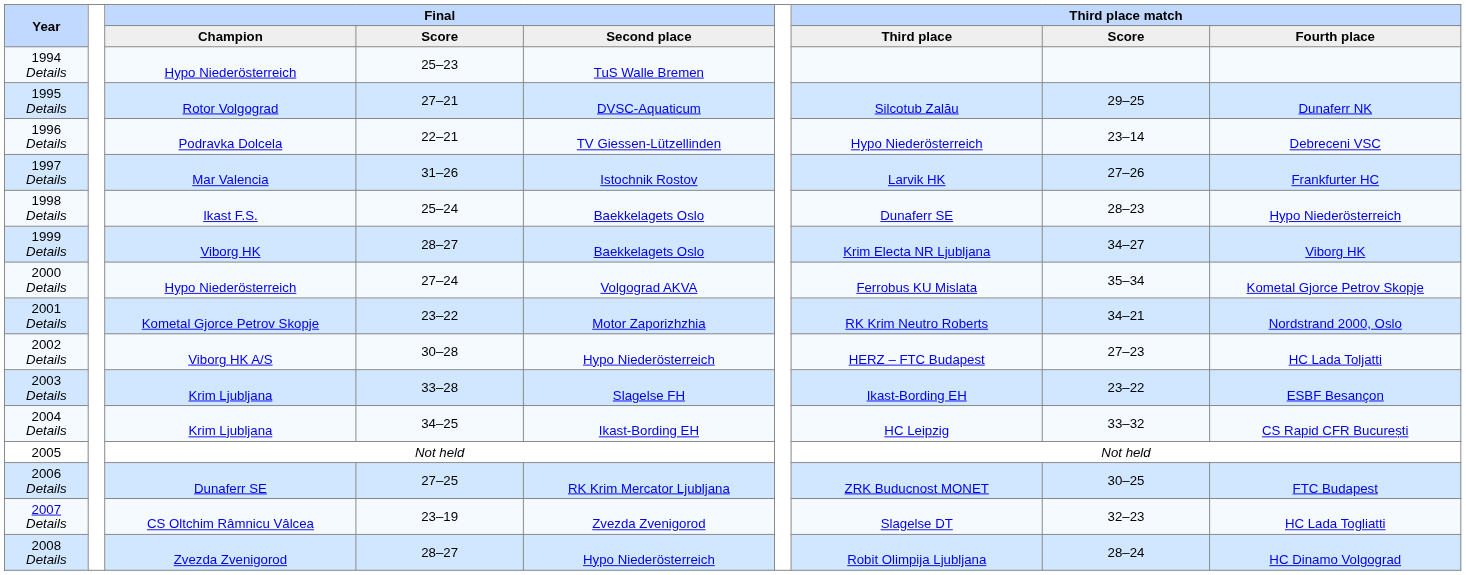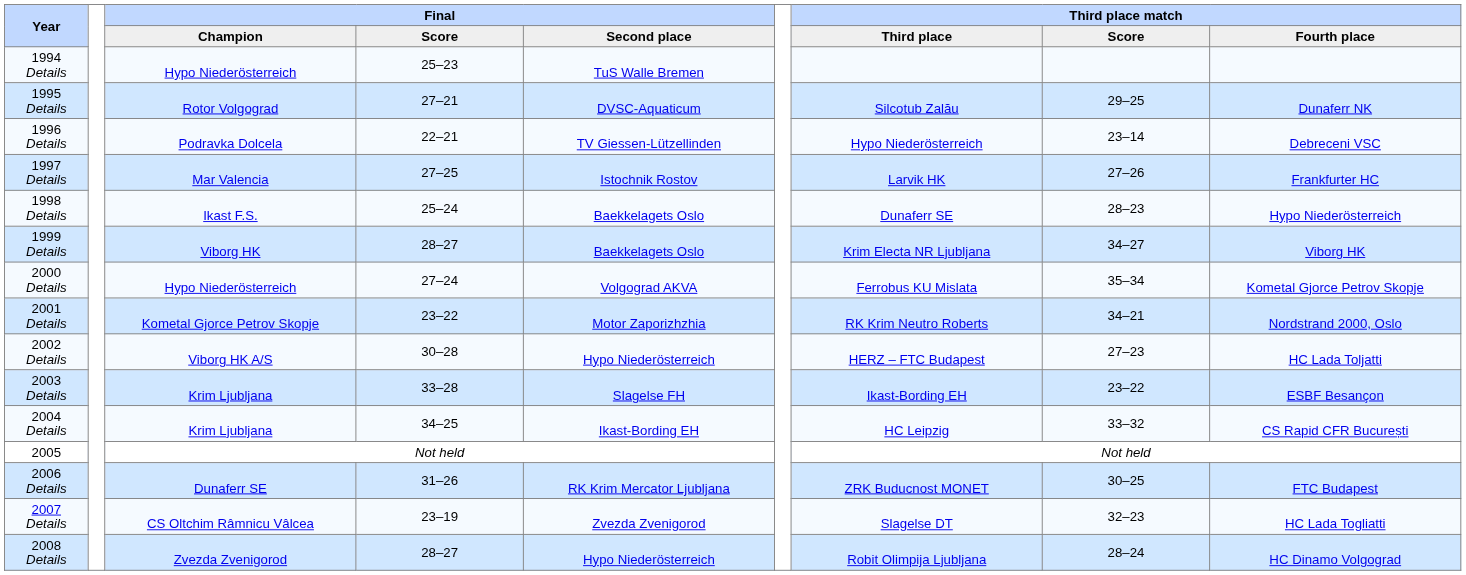1997 Details | Final / Score: 31–26 -> 27–25
2006 Details | Final / Score: 27–25 -> 31–26
